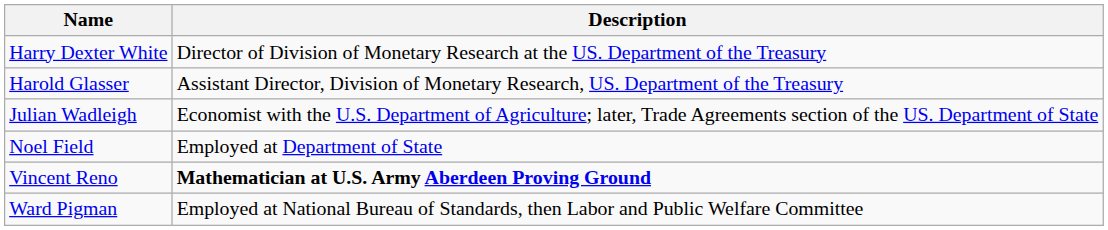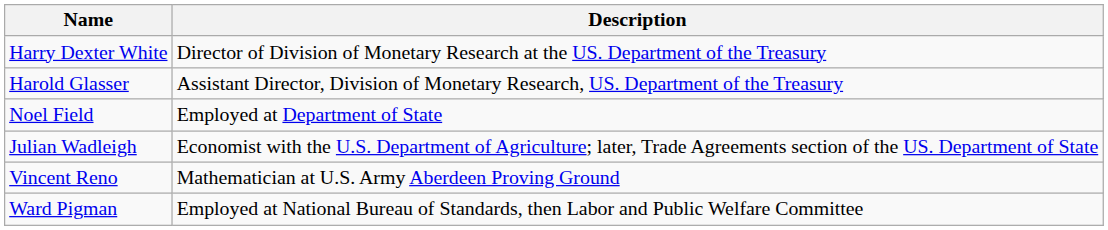rows swapped: Noel Field <-> Julian Wadleigh
Vincent Reno | Description: bold -> normal
